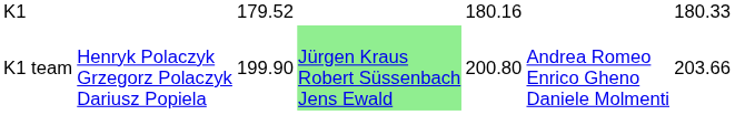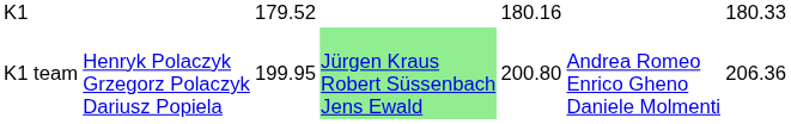K1 team | column 3: 199.90 -> 199.95
K1 team | column 7: 203.66 -> 206.36
